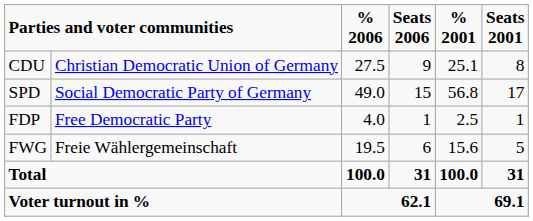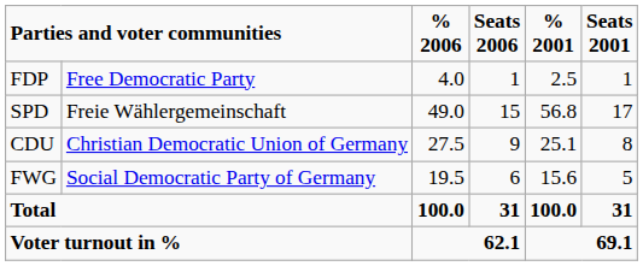rows swapped: CDU <-> FDP
SPD | column 2: Social Democratic Party of Germany -> Freie Wählergemeinschaft
FWG | column 2: Freie Wählergemeinschaft -> Social Democratic Party of Germany
